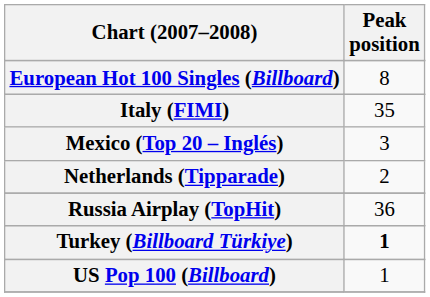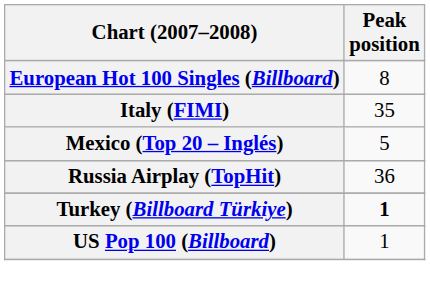Mexico (Top 20 – Inglés) | Peak position: 3 -> 5
- row: Netherlands (Tipparade) | 2
